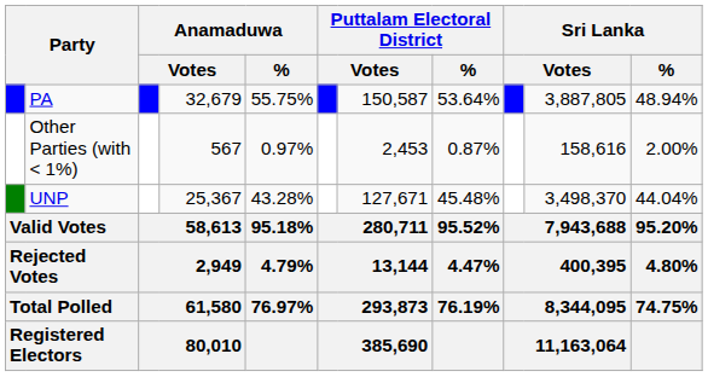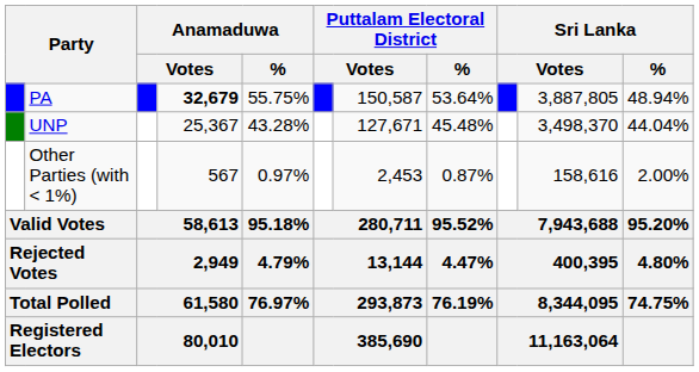PA | column 4: normal -> bold
rows swapped: UNP <-> Other Parties (with < 1%)
